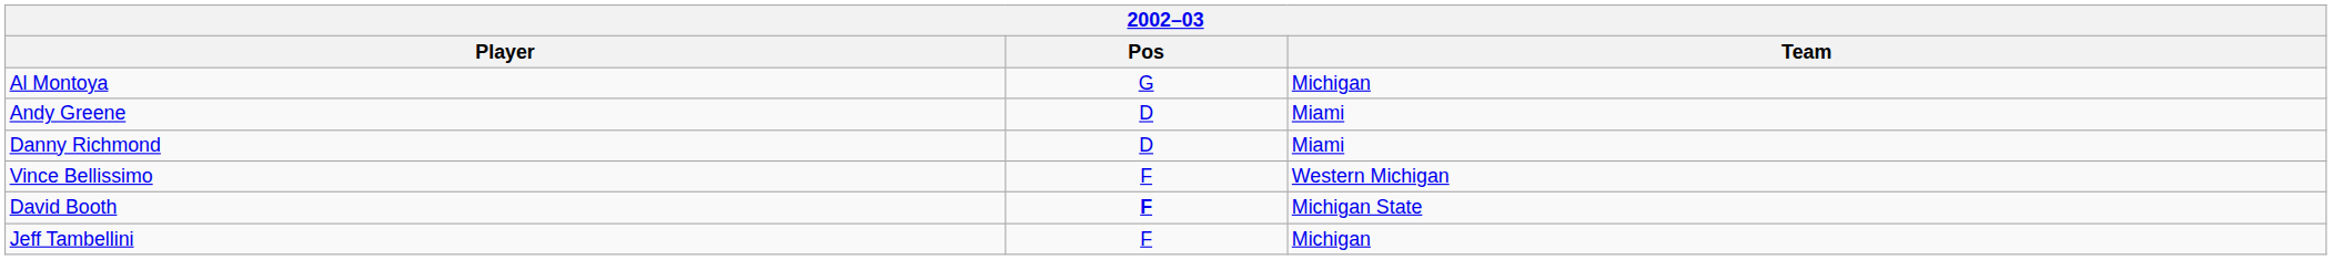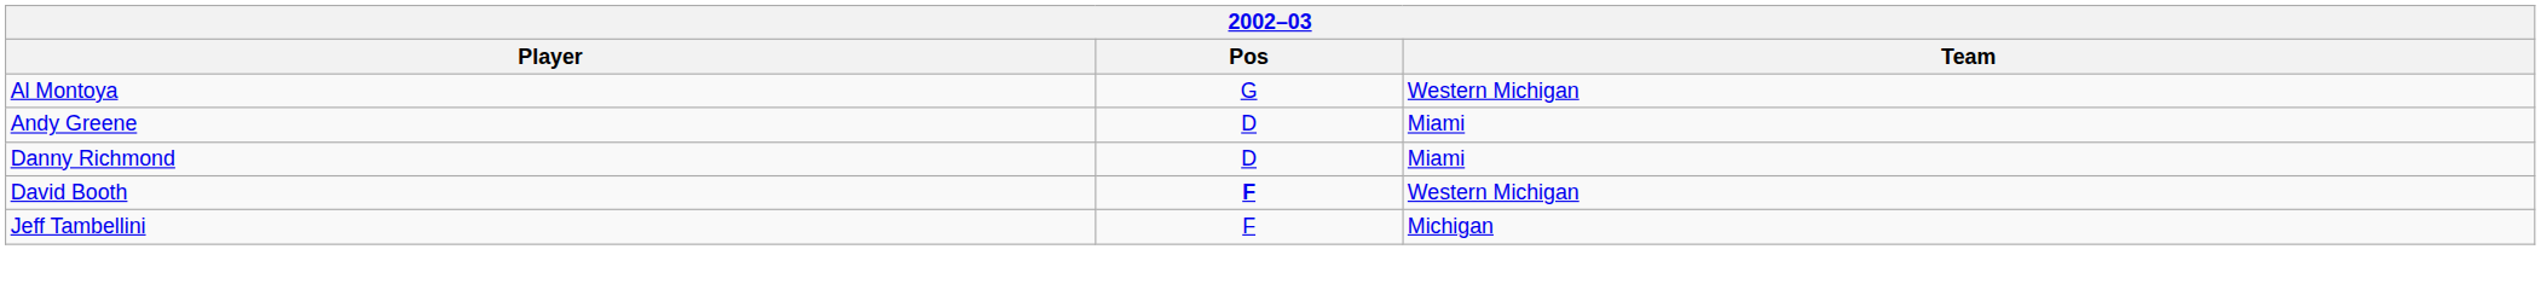Al Montoya | Team: Michigan -> Western Michigan
- row: Vince Bellissimo | F | Western Michigan
David Booth | Team: Michigan State -> Western Michigan
